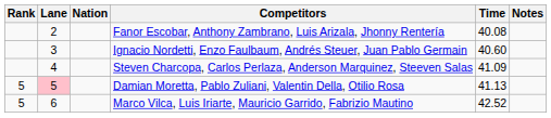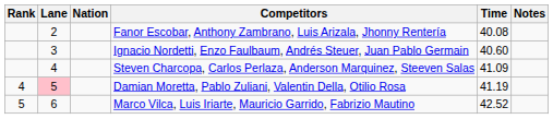Damian Moretta, Pablo Zuliani, Valentin Della, Otilio Rosa | Rank: 5 -> 4
Damian Moretta, Pablo Zuliani, Valentin Della, Otilio Rosa | Time: 41.13 -> 41.19
